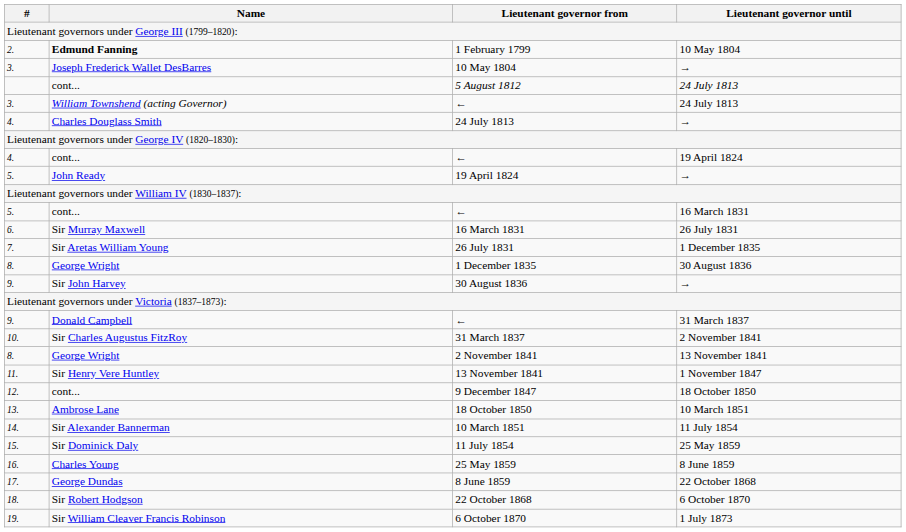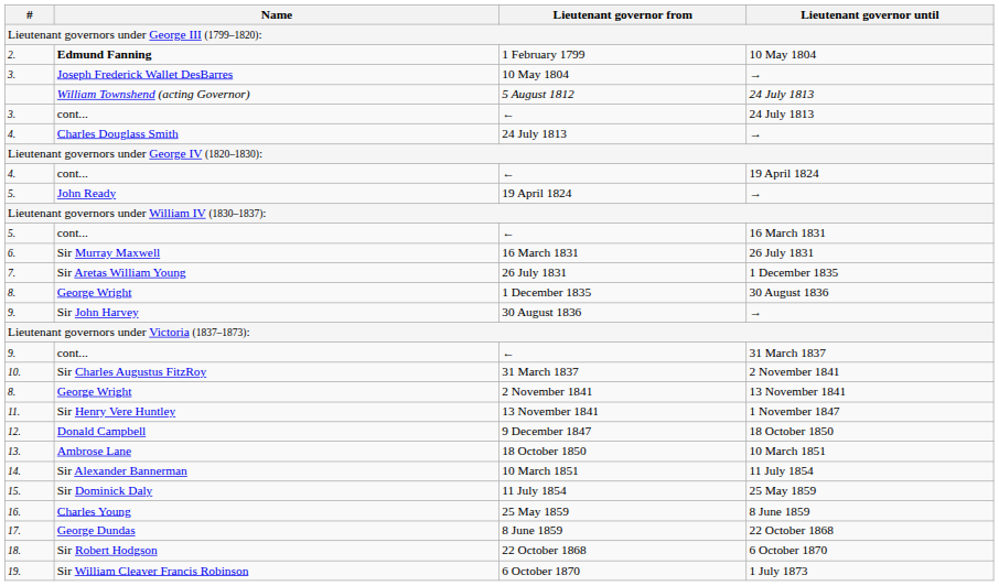5 August 1812 | Name: cont... -> William Townshend (acting Governor)
← / 24 July 1813 | Name: William Townshend (acting Governor) -> cont...
← / 31 March 1837 | Name: Donald Campbell -> cont...
9 December 1847 | Name: cont... -> Donald Campbell
